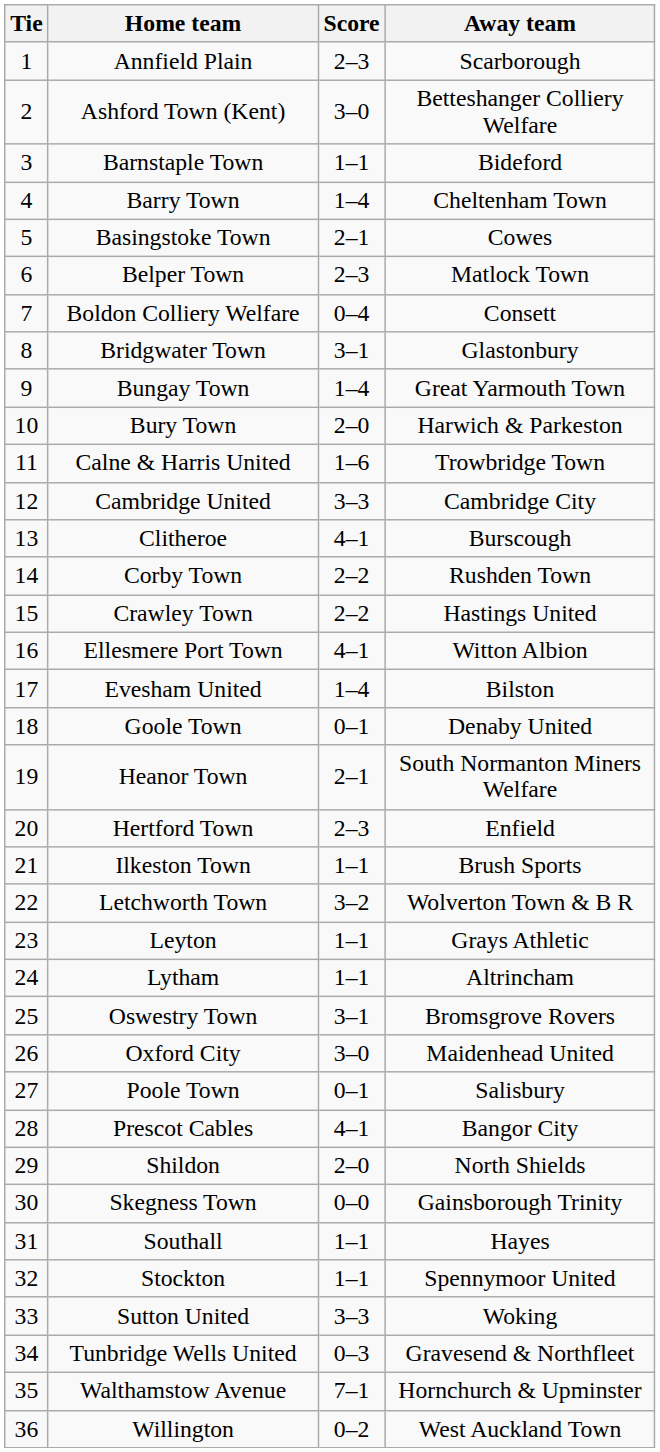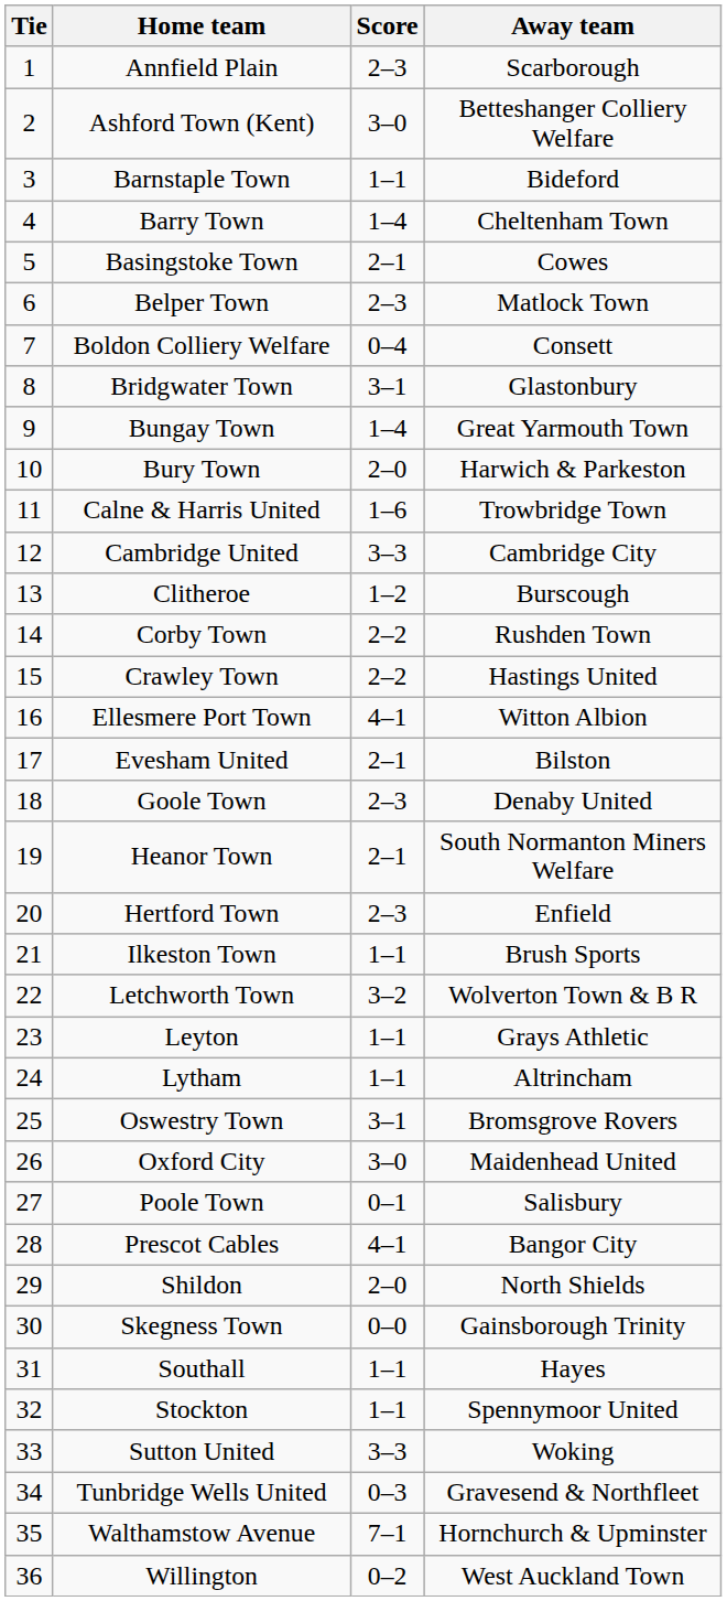Clitheroe | Score: 4–1 -> 1–2
Evesham United | Score: 1–4 -> 2–1
Goole Town | Score: 0–1 -> 2–3
